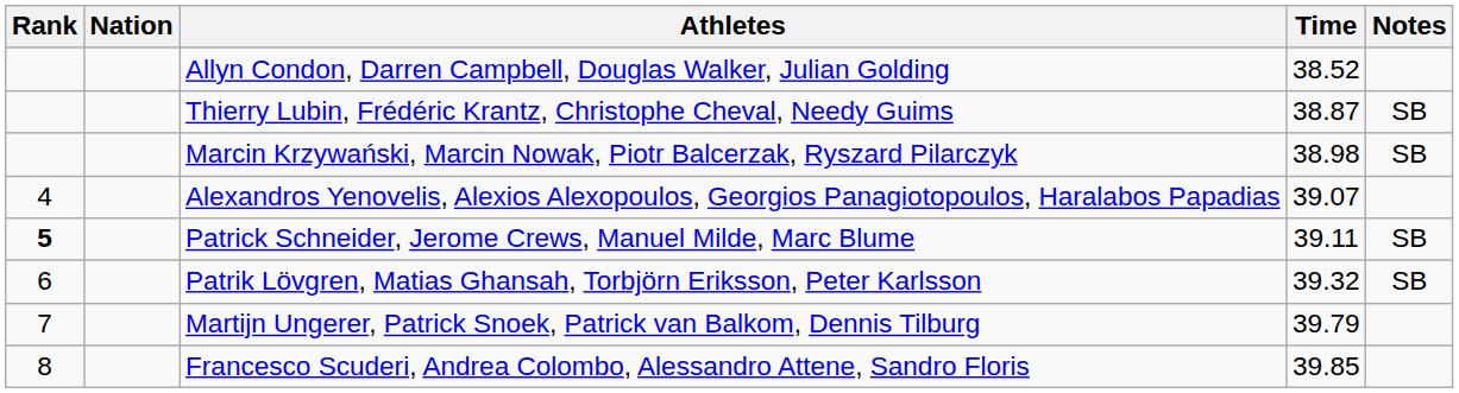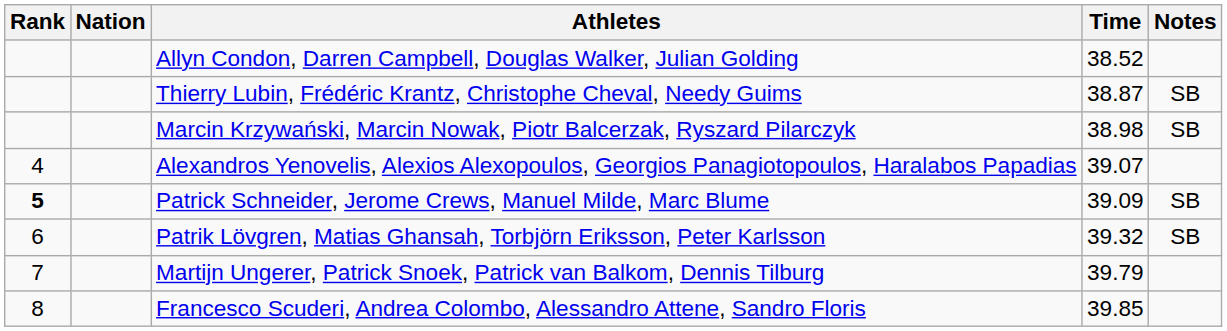Patrick Schneider, Jerome Crews, Manuel Milde, Marc Blume | Time: 39.11 -> 39.09
